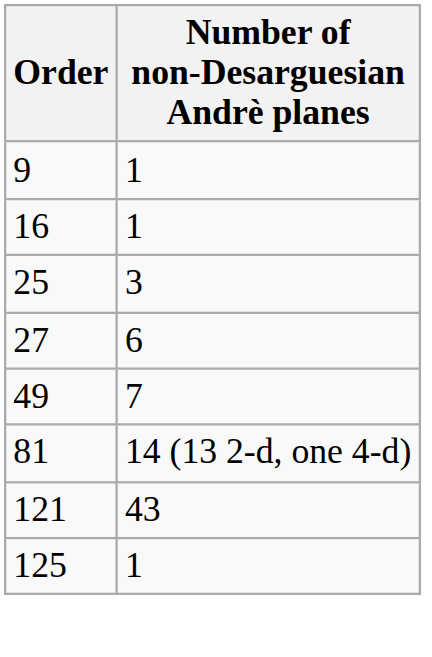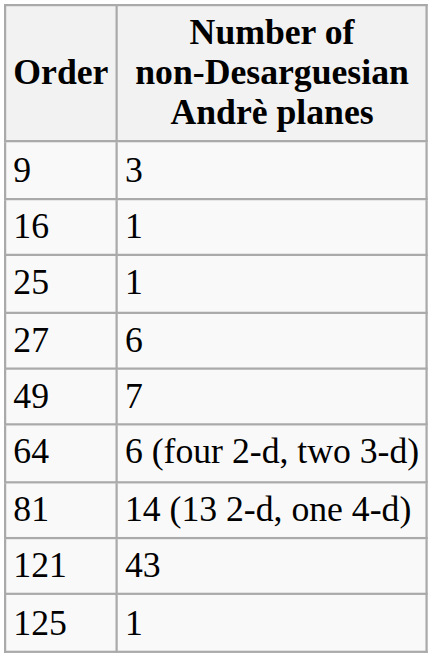9 | Number of non-Desarguesian Andrè planes: 1 -> 3
25 | Number of non-Desarguesian Andrè planes: 3 -> 1
+ row: 64 | 6 (four 2-d, two 3-d)
